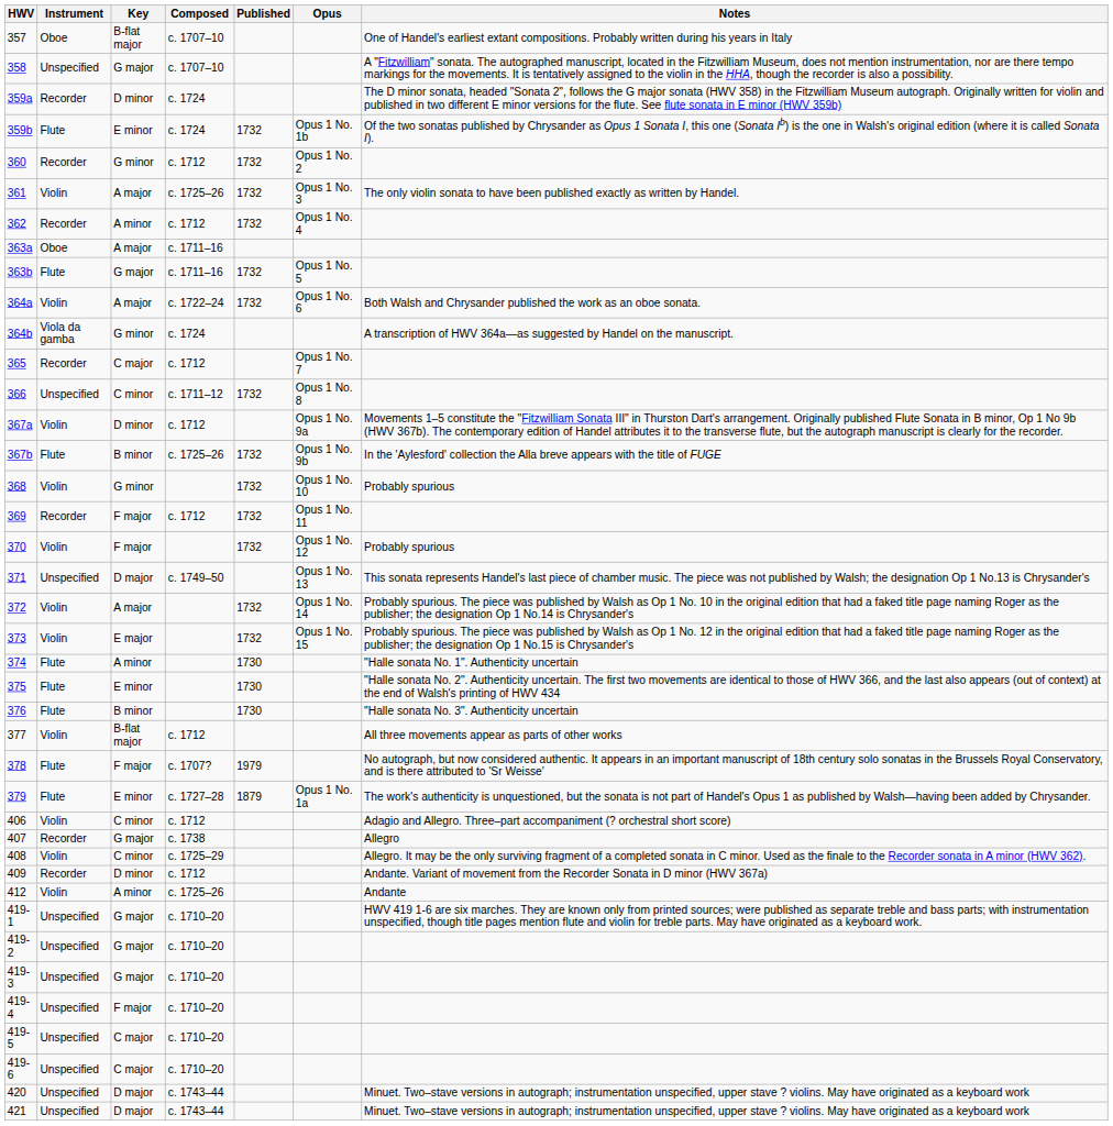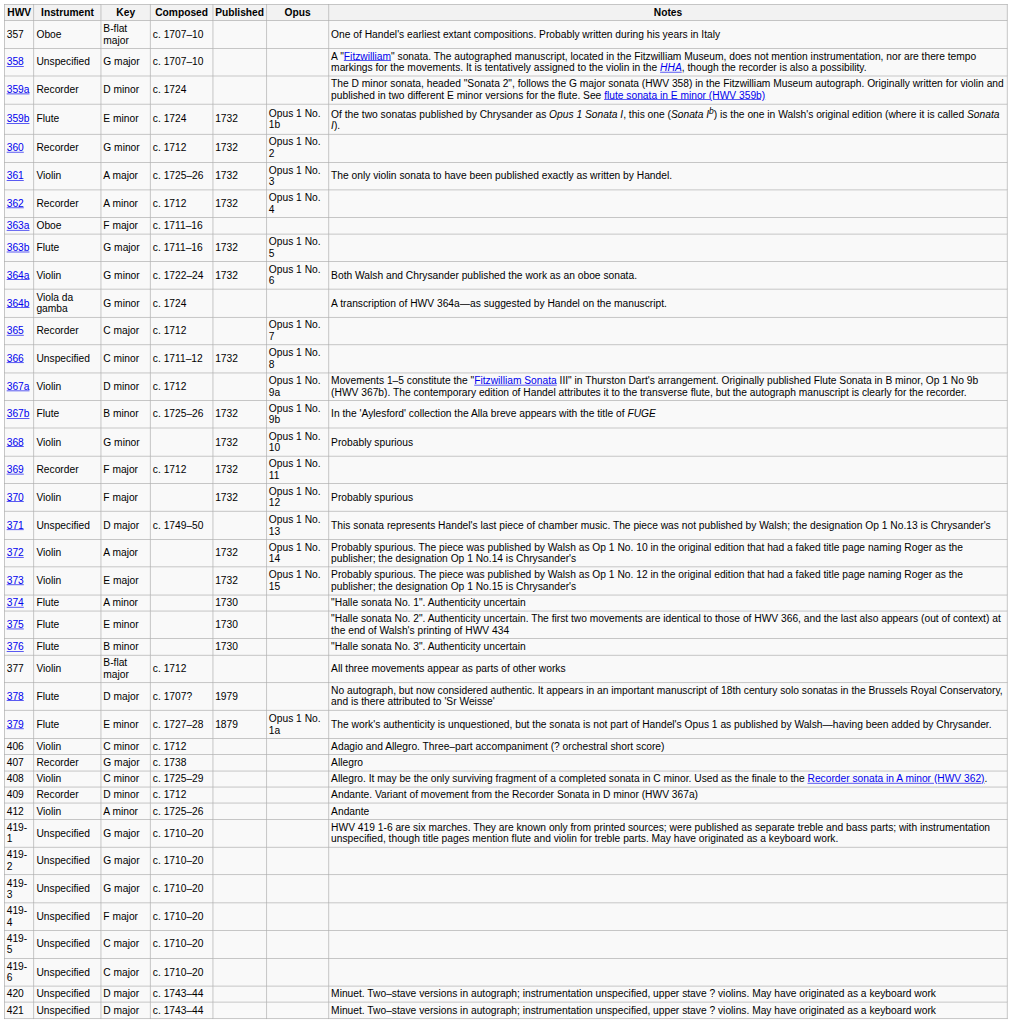363a | Key: A major -> F major
364a | Key: A major -> G minor
378 | Key: F major -> D major
